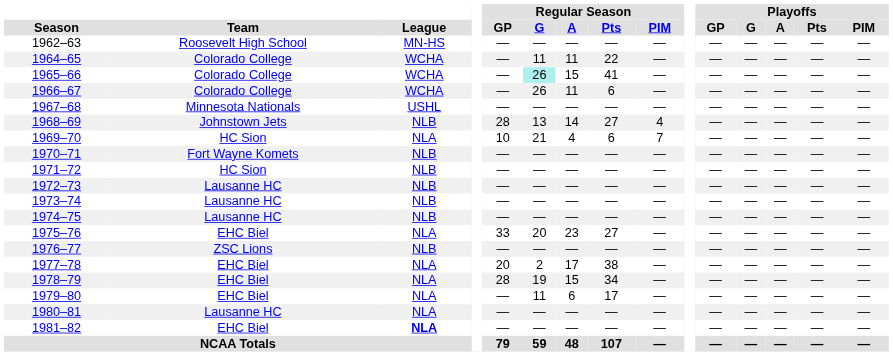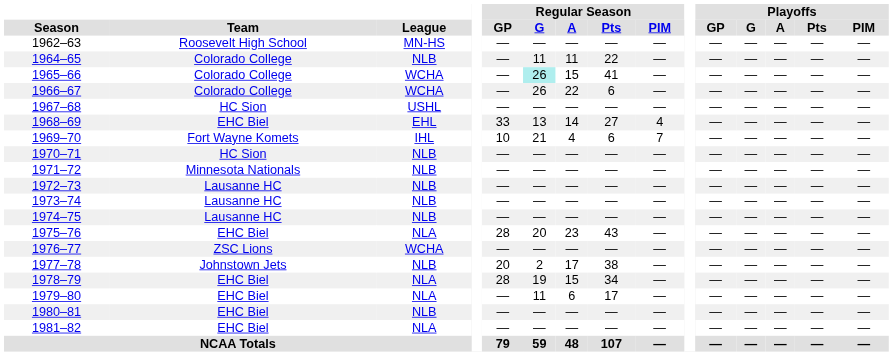1964–65 | League: WCHA -> NLB
1966–67 | Regular Season / A: 11 -> 22
1967–68 | Team: Minnesota Nationals -> HC Sion
1968–69 | Team: Johnstown Jets -> EHC Biel
1968–69 | League: NLB -> EHL
1968–69 | Regular Season / GP: 28 -> 33
1969–70 | Team: HC Sion -> Fort Wayne Komets
1969–70 | League: NLA -> IHL
1970–71 | Team: Fort Wayne Komets -> HC Sion
1971–72 | Team: HC Sion -> Minnesota Nationals
1975–76 | Regular Season / GP: 33 -> 28
1975–76 | Regular Season / Pts: 27 -> 43
1976–77 | League: NLB -> WCHA
1977–78 | Team: EHC Biel -> Johnstown Jets
1977–78 | League: NLA -> NLB
1980–81 | Team: Lausanne HC -> EHC Biel
1980–81 | League: NLA -> NLB
1981–82 | League: bold -> normal
